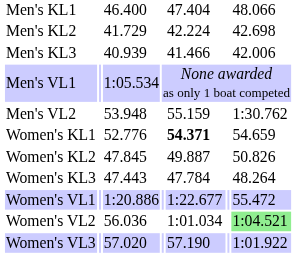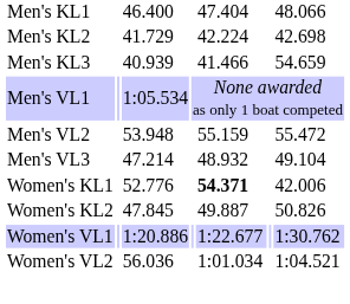Men's KL3 | column 7: 42.006 -> 54.659
Men's VL2 | column 7: 1:30.762 -> 55.472
+ row: Men's VL3 | 47.214 | 48.932 | 49.104
Women's KL1 | column 7: 54.659 -> 42.006
- row: Women's KL3 | 47.443 | 47.784 | 48.264
Women's VL1 | column 7: 55.472 -> 1:30.762
Women's VL2 | column 7: lightgreen background -> no background
- row: Women's VL3 | 57.020 | 57.190 | 1:01.922
